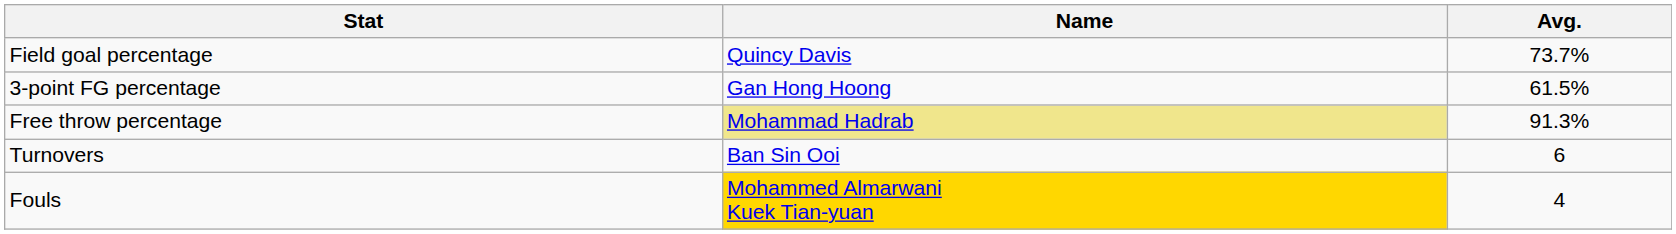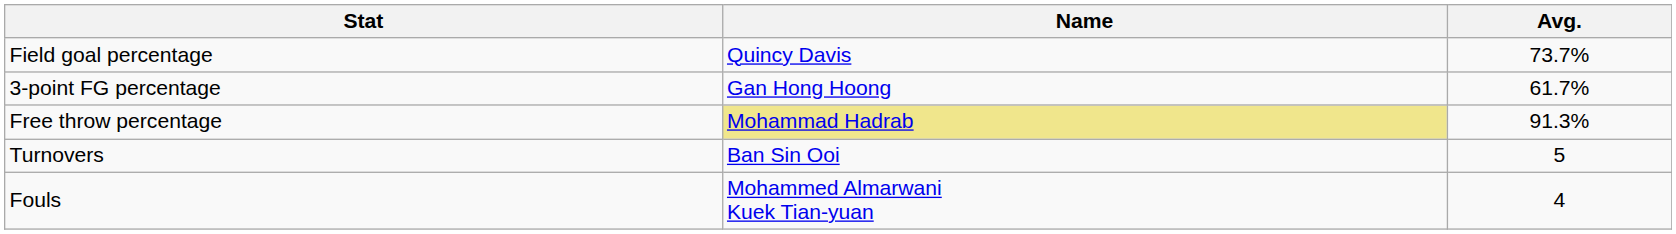3-point FG percentage | Avg.: 61.5% -> 61.7%
Turnovers | Avg.: 6 -> 5
Fouls | Name: gold background -> no background
